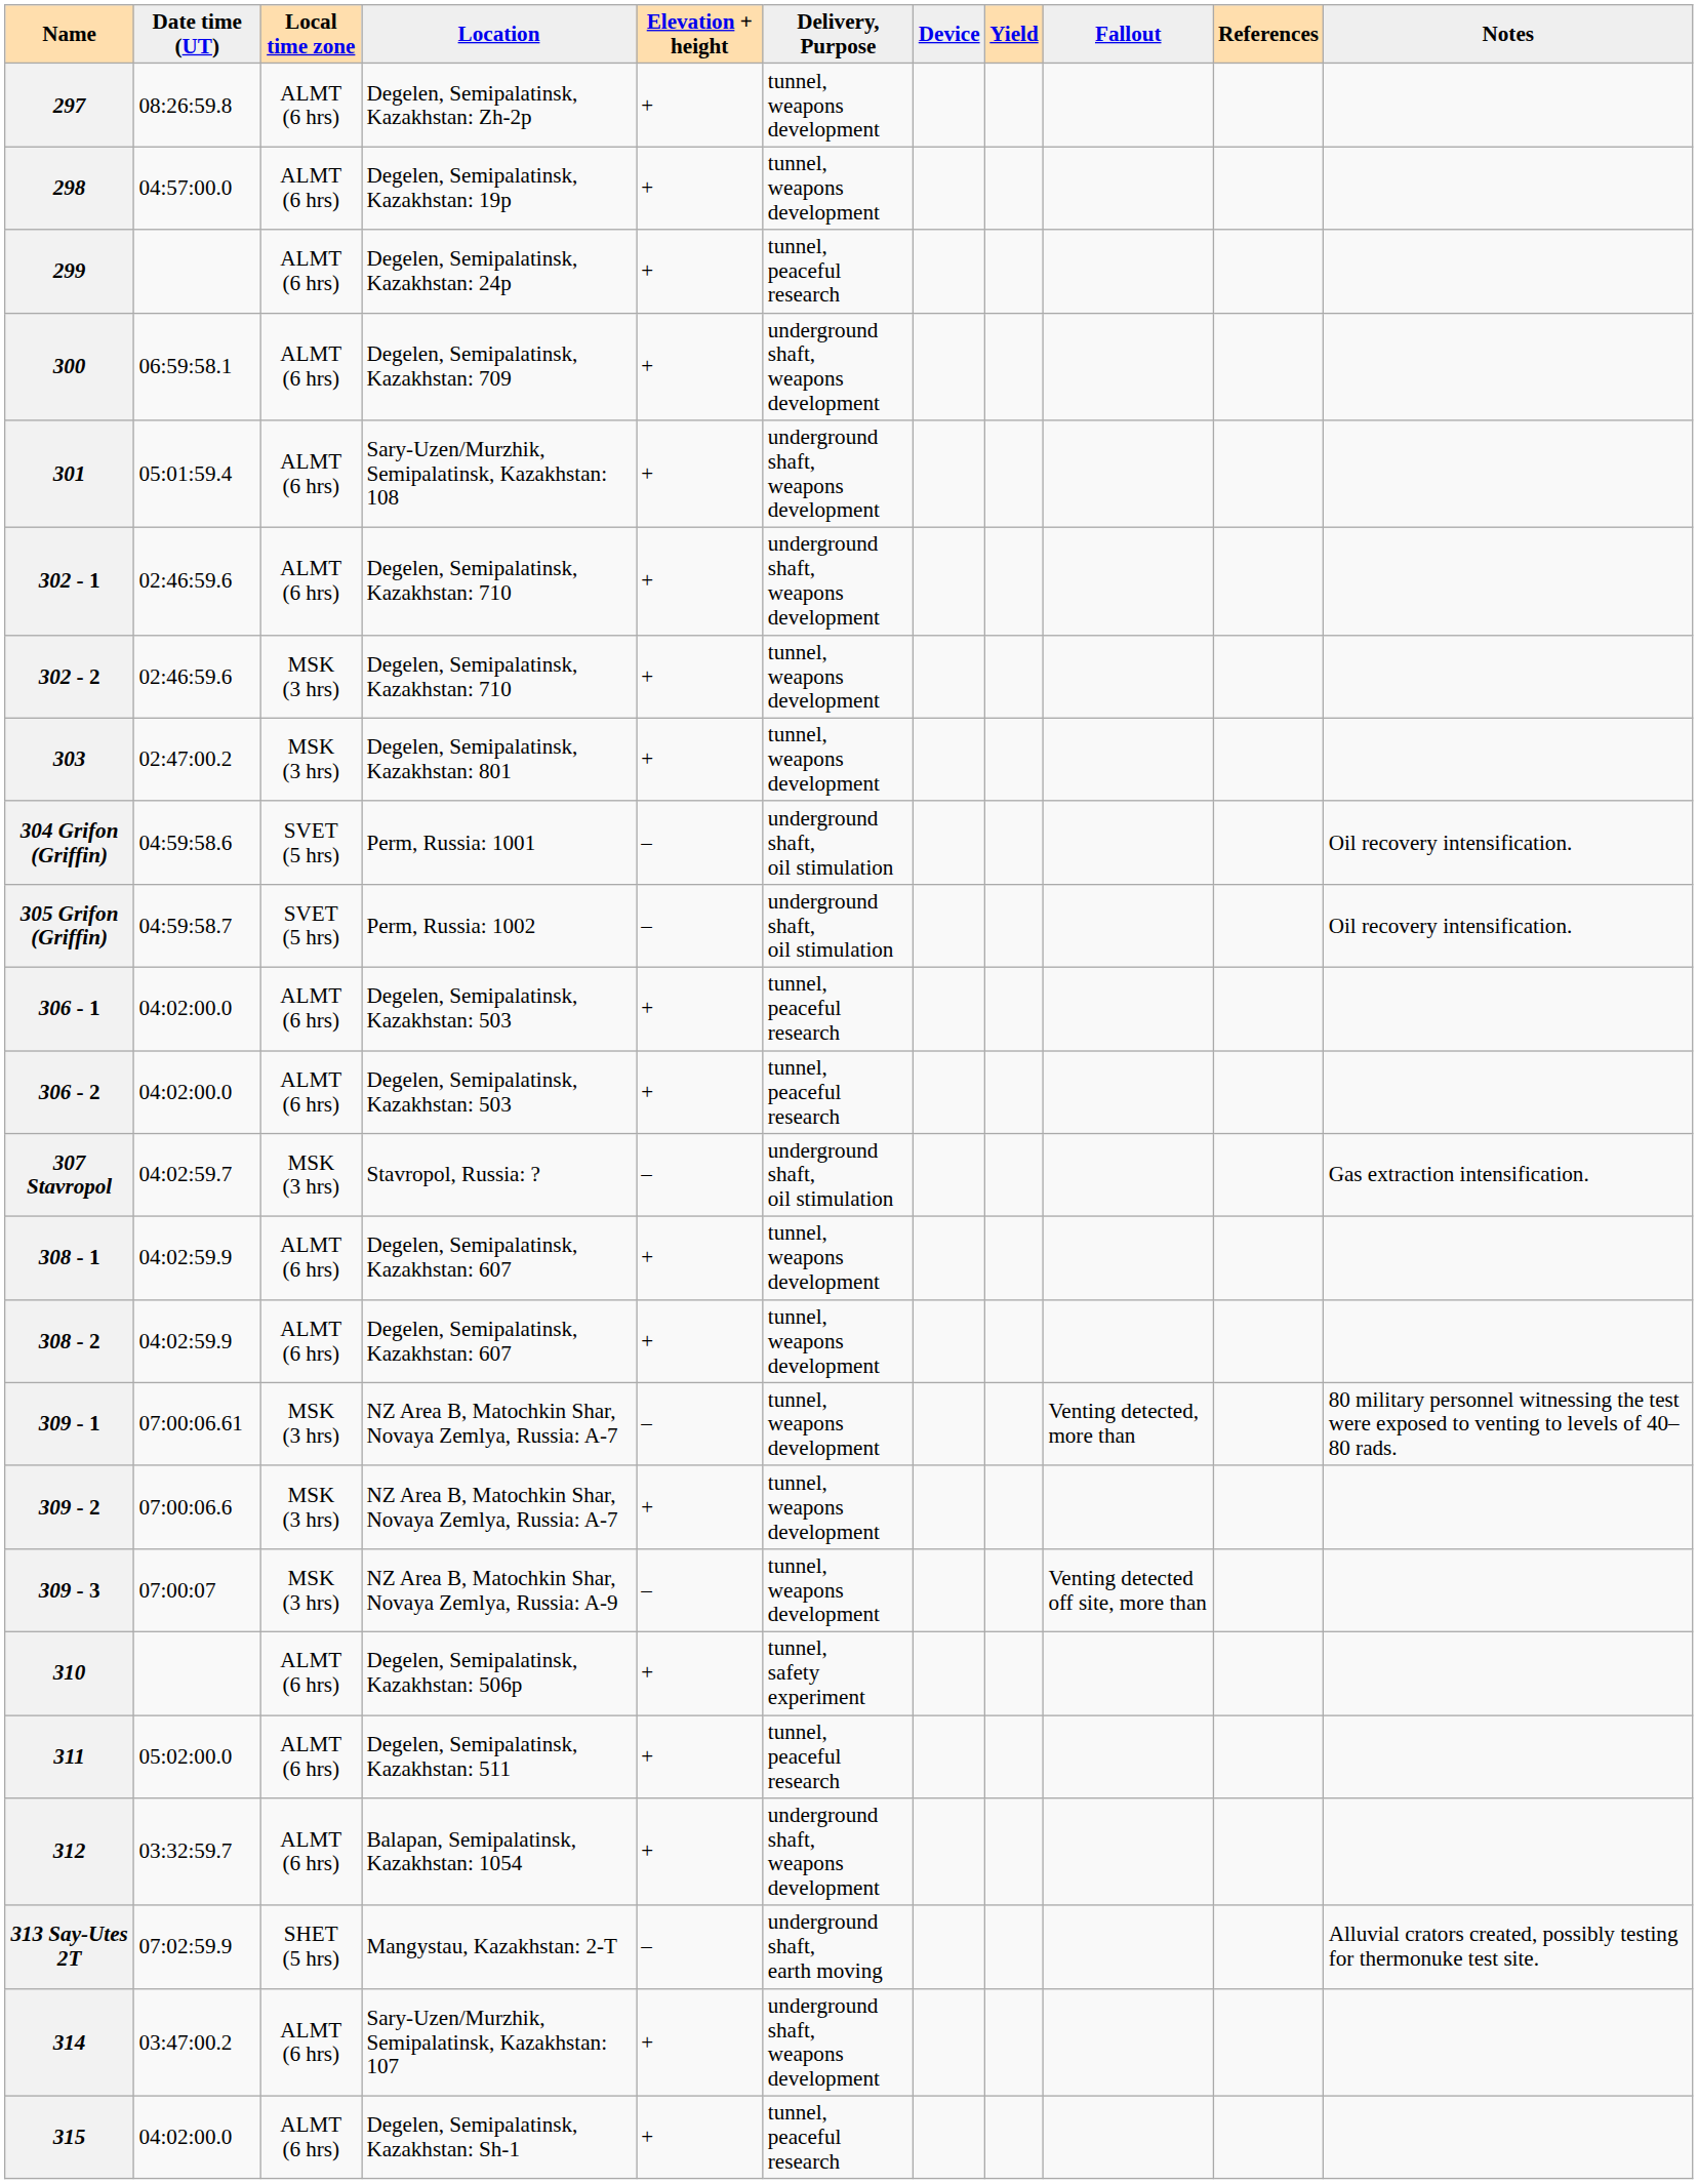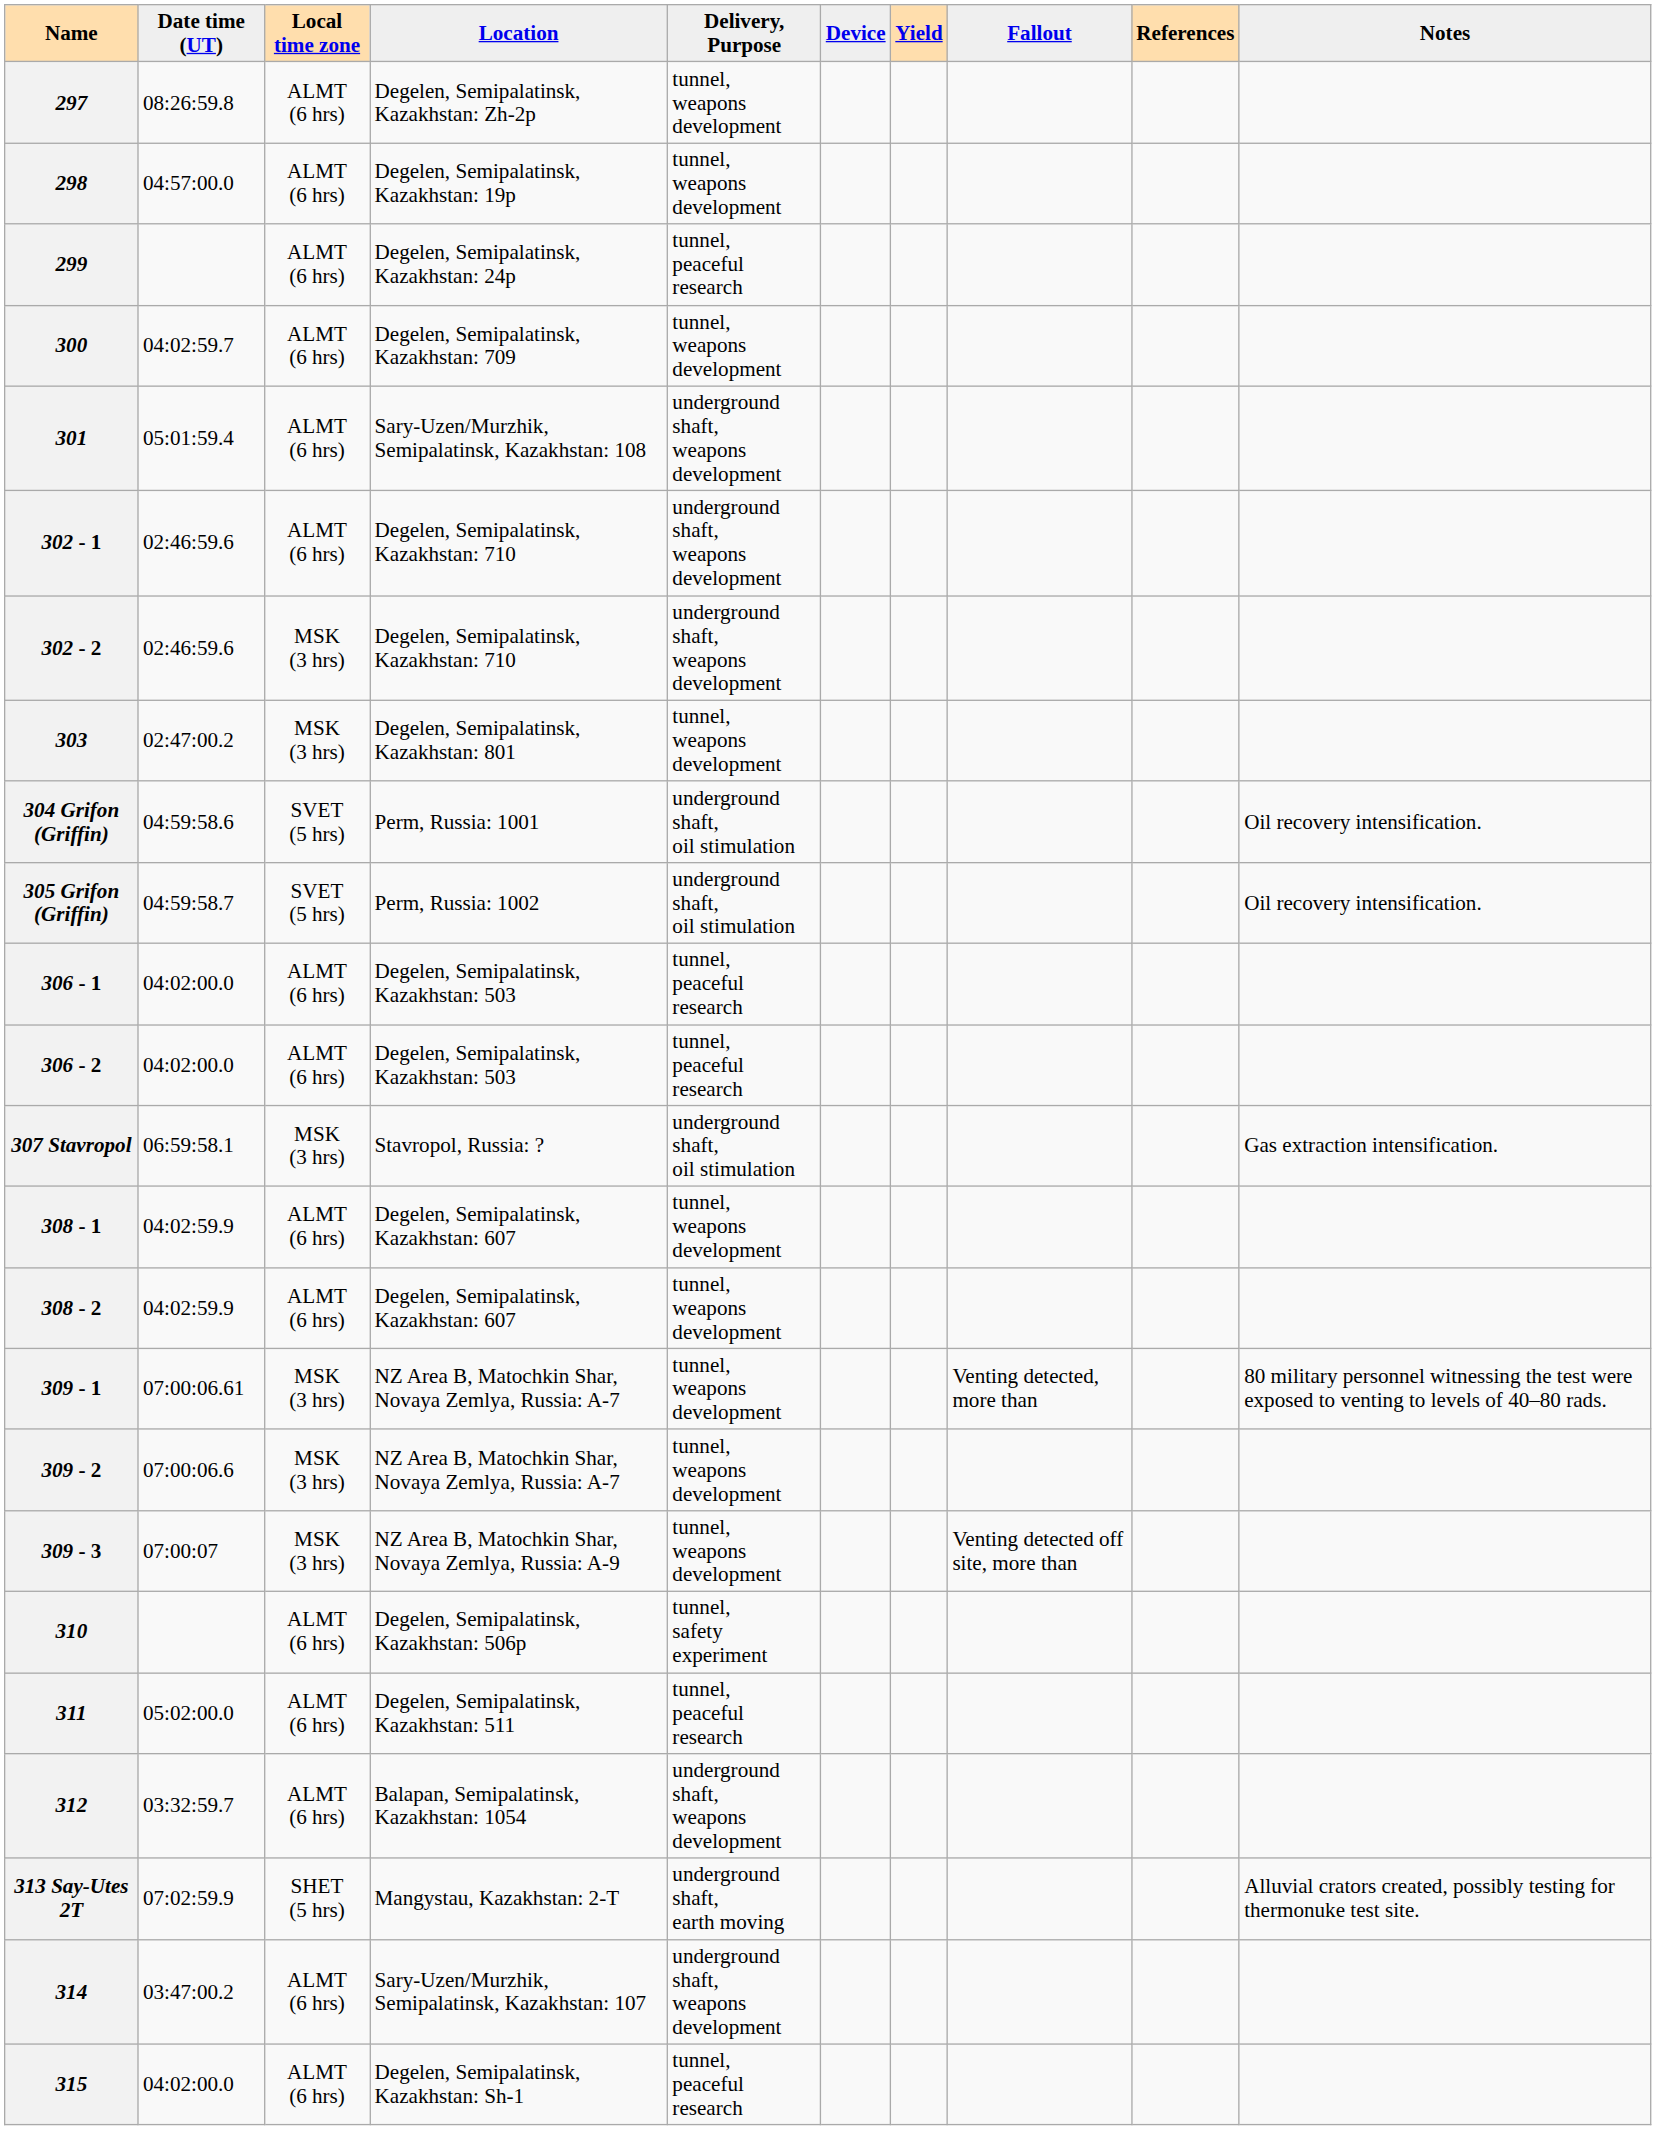- column: Elevation + height | + | + | + | + | + | + | + | + | – | – | + | + | – | + | + | – | + | – | + | + | + | – | + | +
300 | Date time (UT): 06:59:58.1 -> 04:02:59.7
300 | Delivery, Purpose: underground shaft, weapons development -> tunnel, weapons development
302 - 2 | Delivery, Purpose: tunnel, weapons development -> underground shaft, weapons development
307 Stavropol | Date time (UT): 04:02:59.7 -> 06:59:58.1
